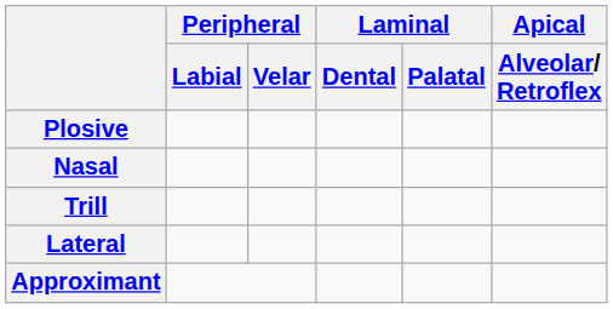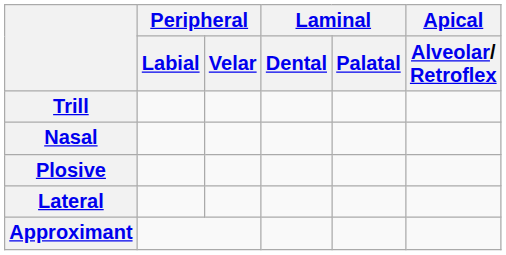rows swapped: Plosive <-> Trill
